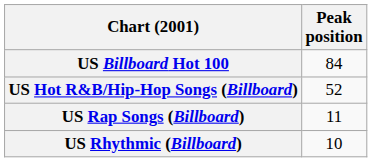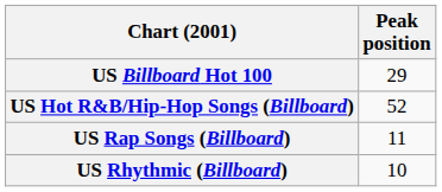US Billboard Hot 100 | Peak position: 84 -> 29
